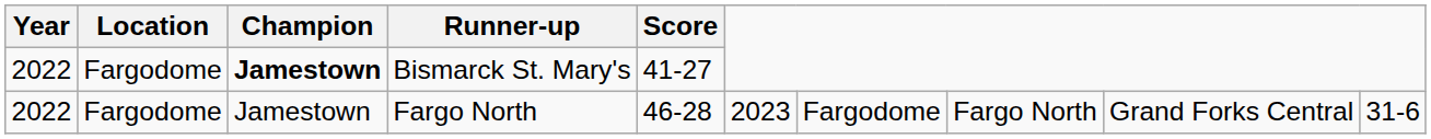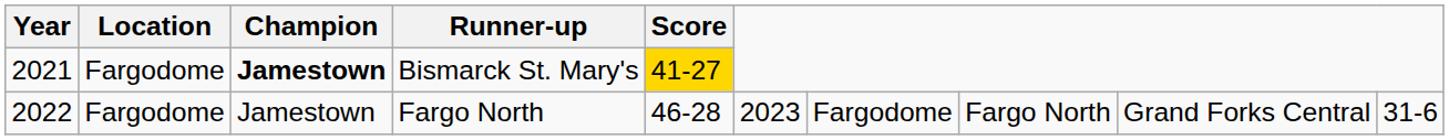Bismarck St. Mary's | Year: 2022 -> 2021
Bismarck St. Mary's | Score: no background -> gold background
